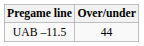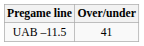UAB –11.5 | Over/under: 44 -> 41
